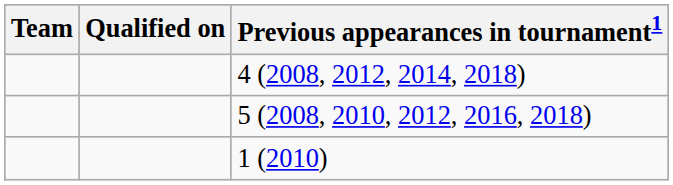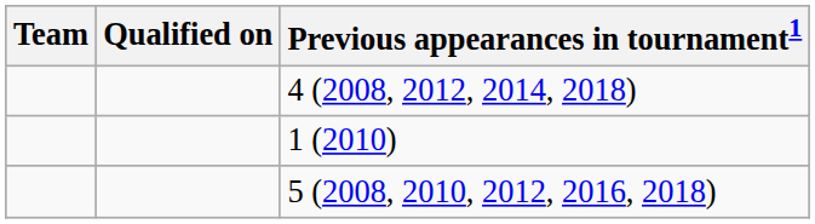rows swapped: 5 (2008, 2010, 2012, 2016, 2018) <-> 1 (2010)
